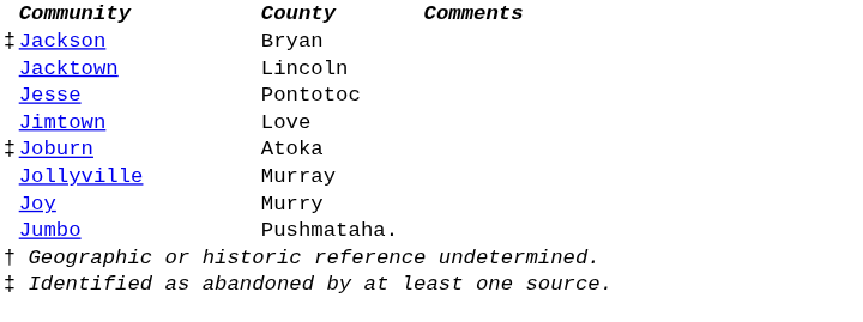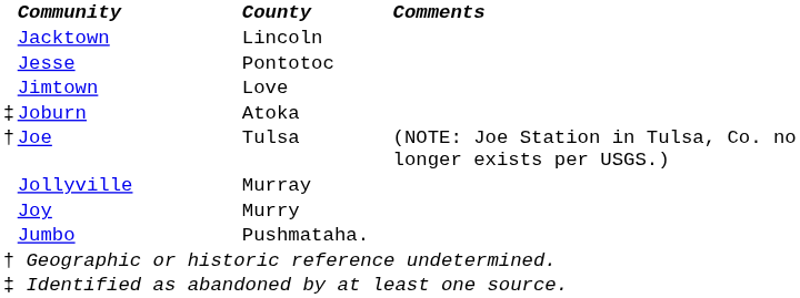- row: ‡ | Jackson | Bryan
+ row: † | Joe | Tulsa | (NOTE: Joe Station in Tulsa, Co. no longer exists per USGS.)
